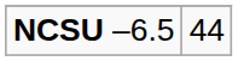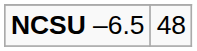NCSU –6.5 | column 2: 44 -> 48
